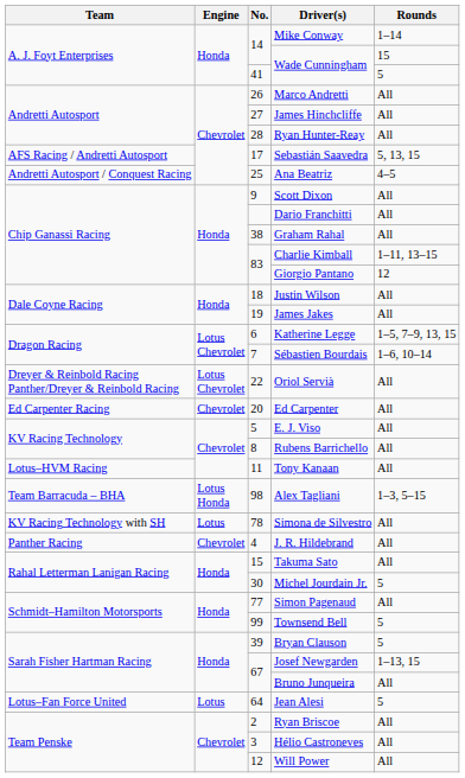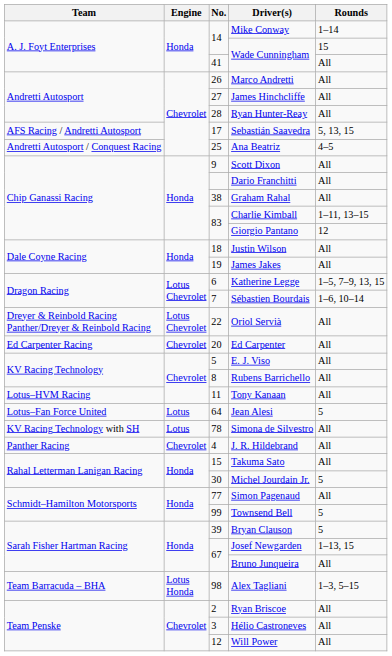41 / Wade Cunningham | Rounds: 5 -> All
rows swapped: Jean Alesi <-> Alex Tagliani
